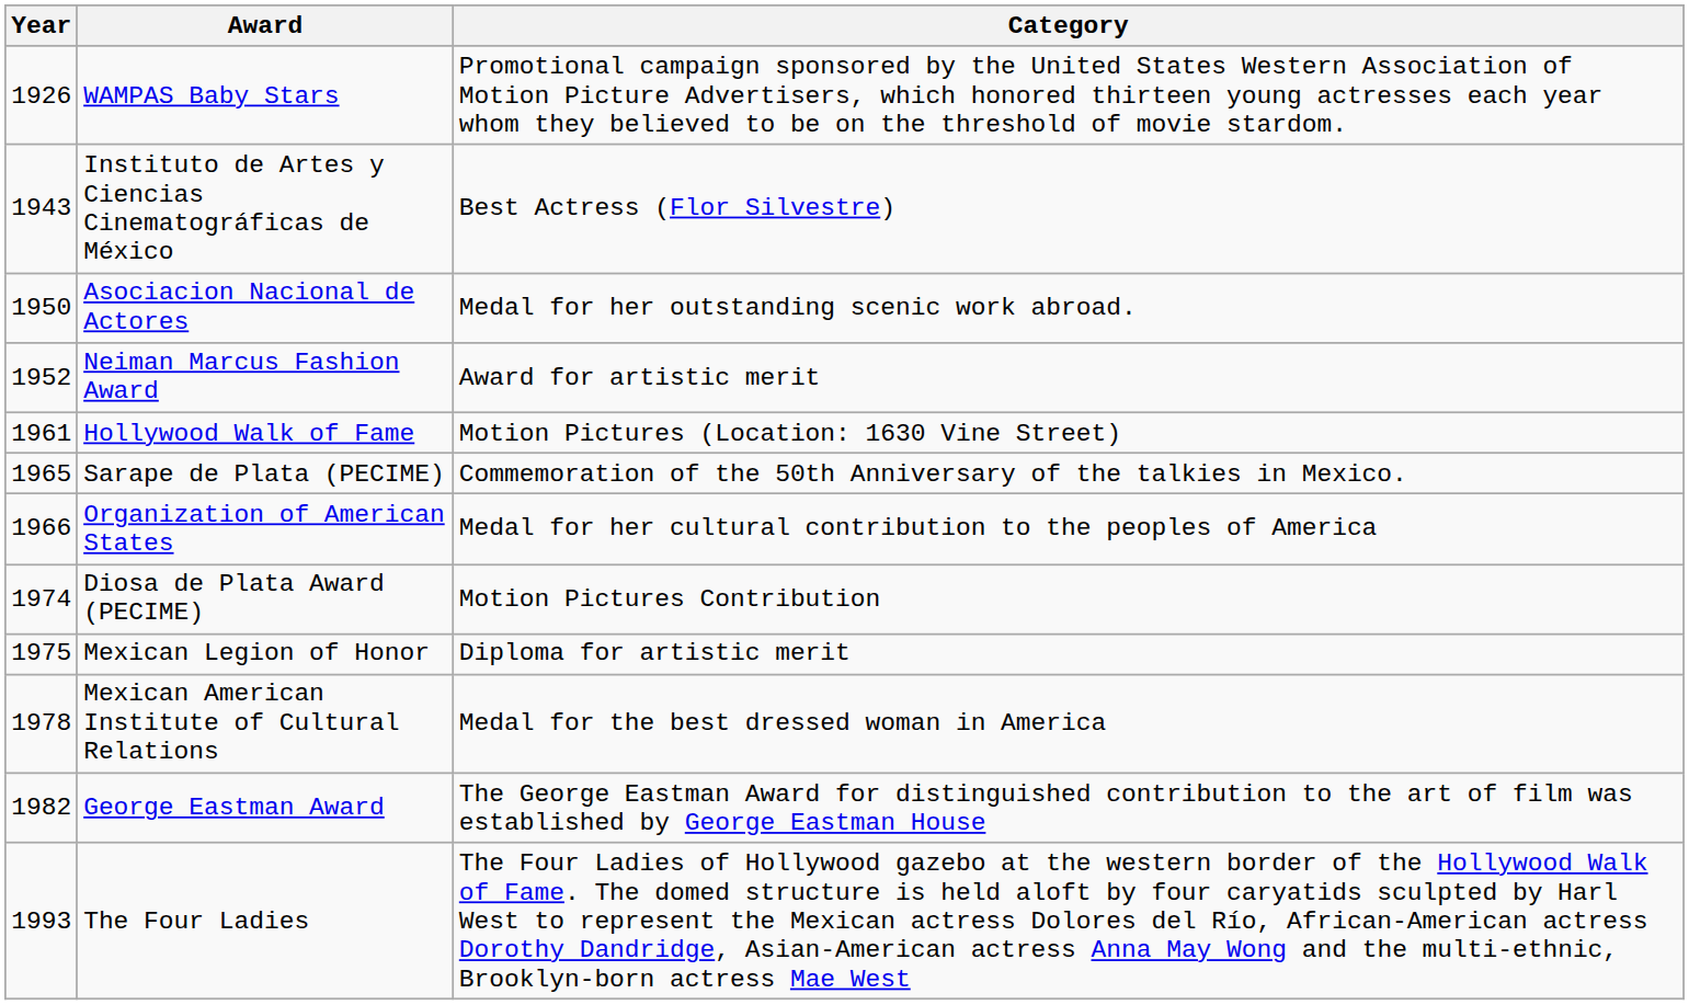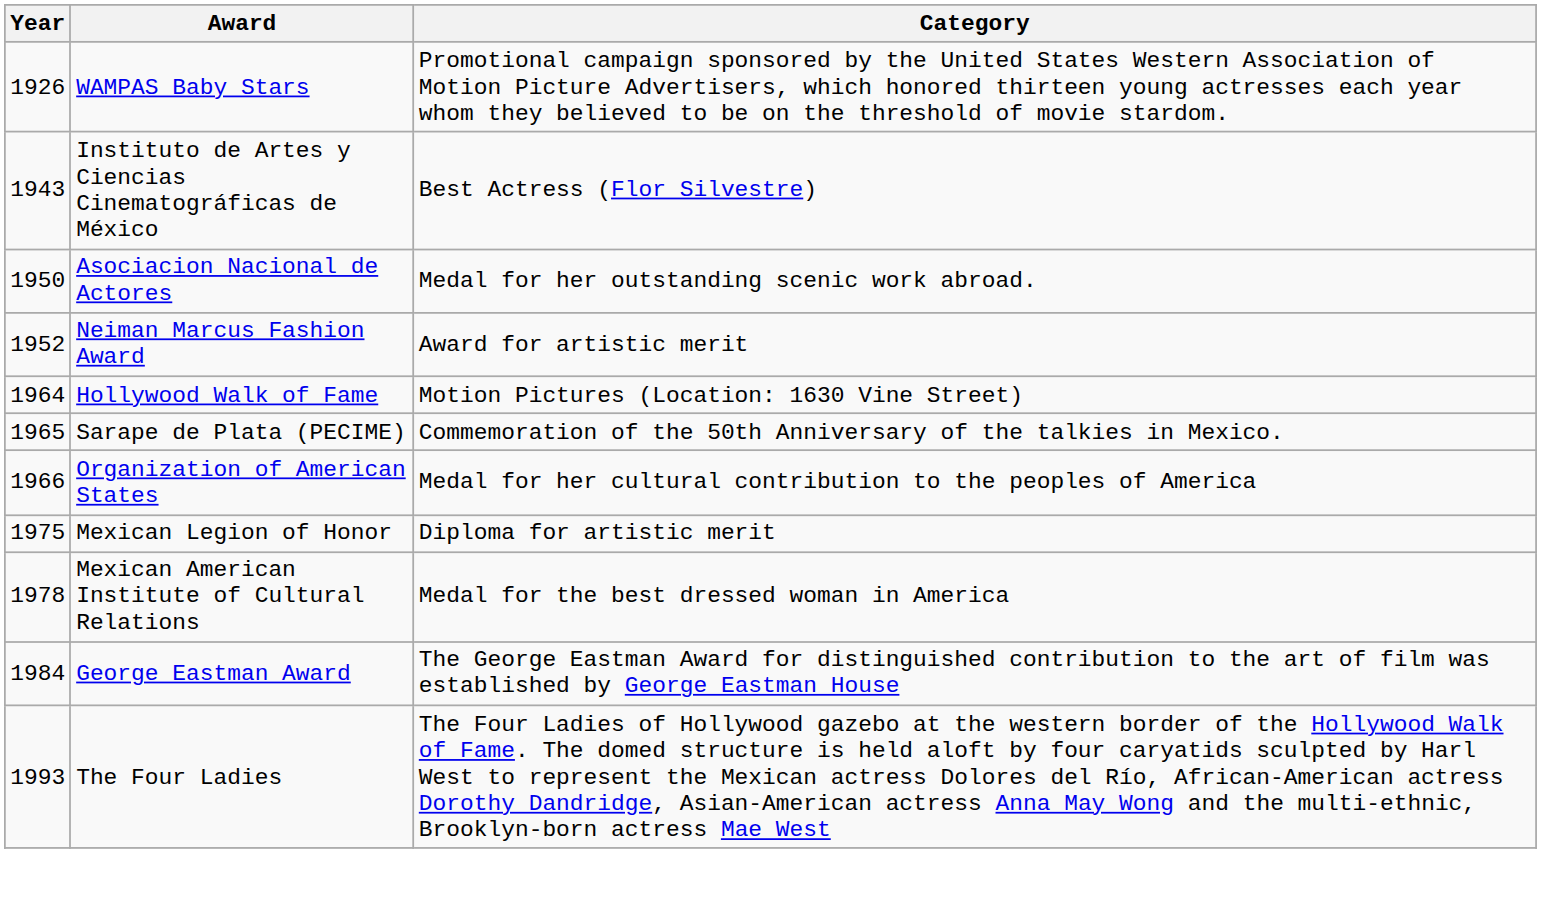Hollywood Walk of Fame | Year: 1961 -> 1964
- row: 1974 | Diosa de Plata Award (PECIME) | Motion Pictures Contribution
George Eastman Award | Year: 1982 -> 1984
